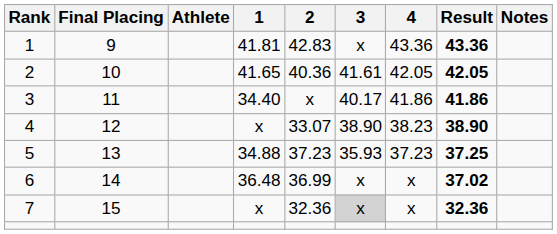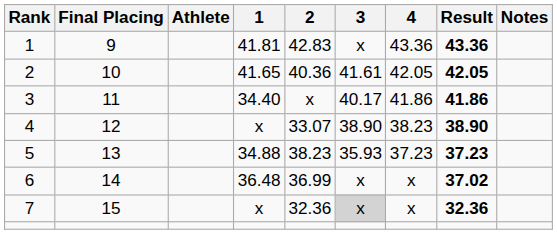5 | 2: 37.23 -> 38.23
5 | Result: 37.25 -> 37.23
